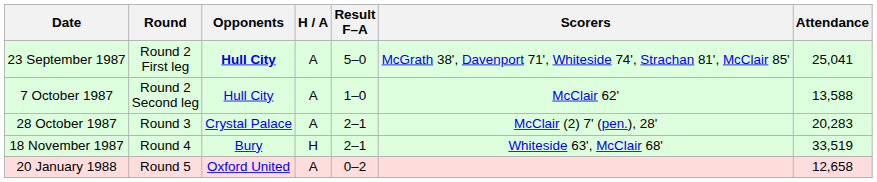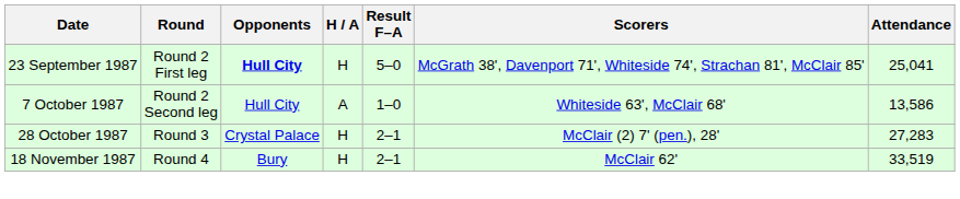23 September 1987 | H / A: A -> H
7 October 1987 | Scorers: McClair 62' -> Whiteside 63', McClair 68'
7 October 1987 | Attendance: 13,588 -> 13,586
28 October 1987 | H / A: A -> H
28 October 1987 | Attendance: 20,283 -> 27,283
18 November 1987 | Scorers: Whiteside 63', McClair 68' -> McClair 62'
- row: 20 January 1988 | Round 5 | Oxford United | A | 0–2 | 12,658
